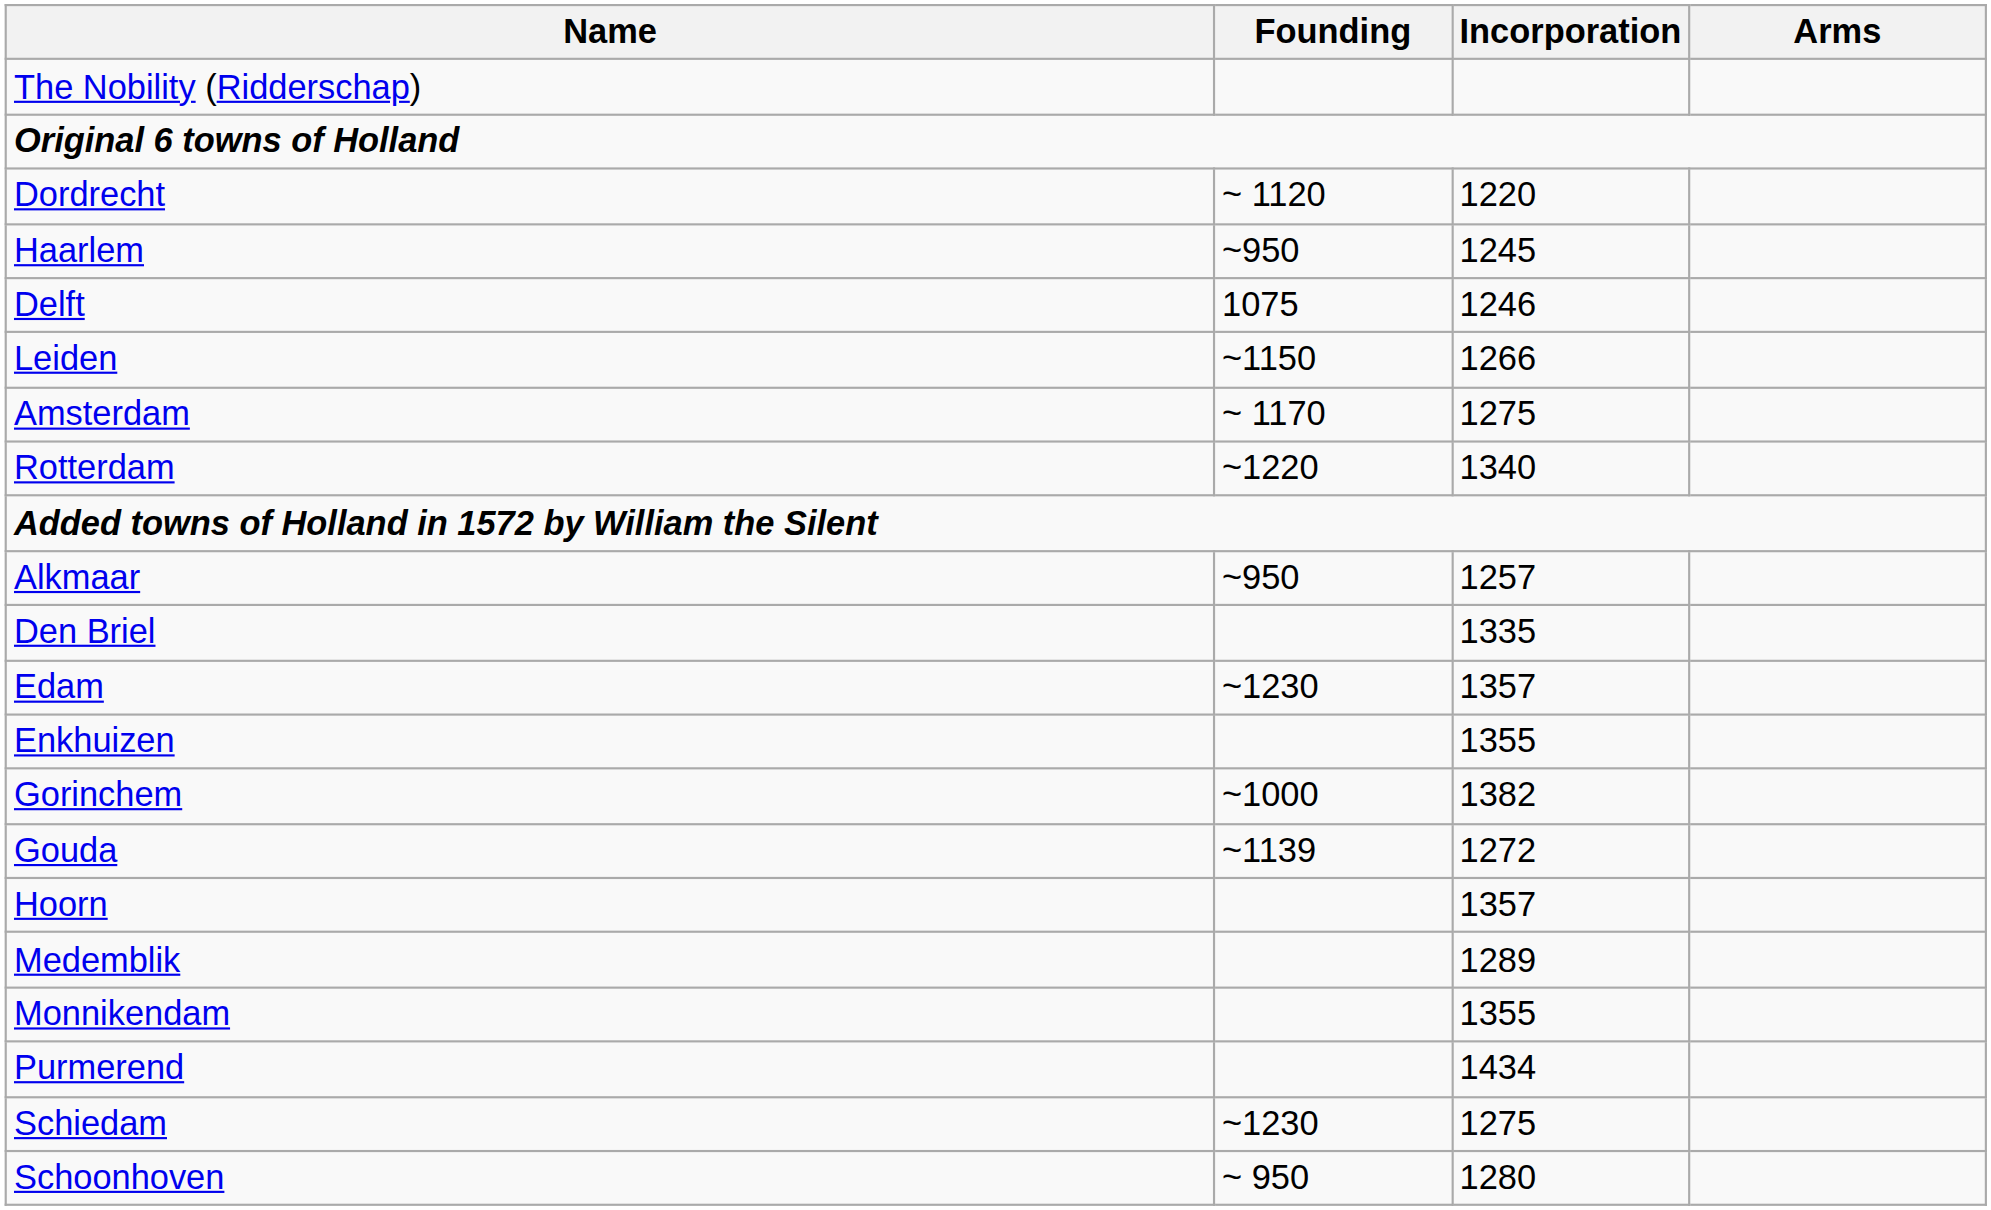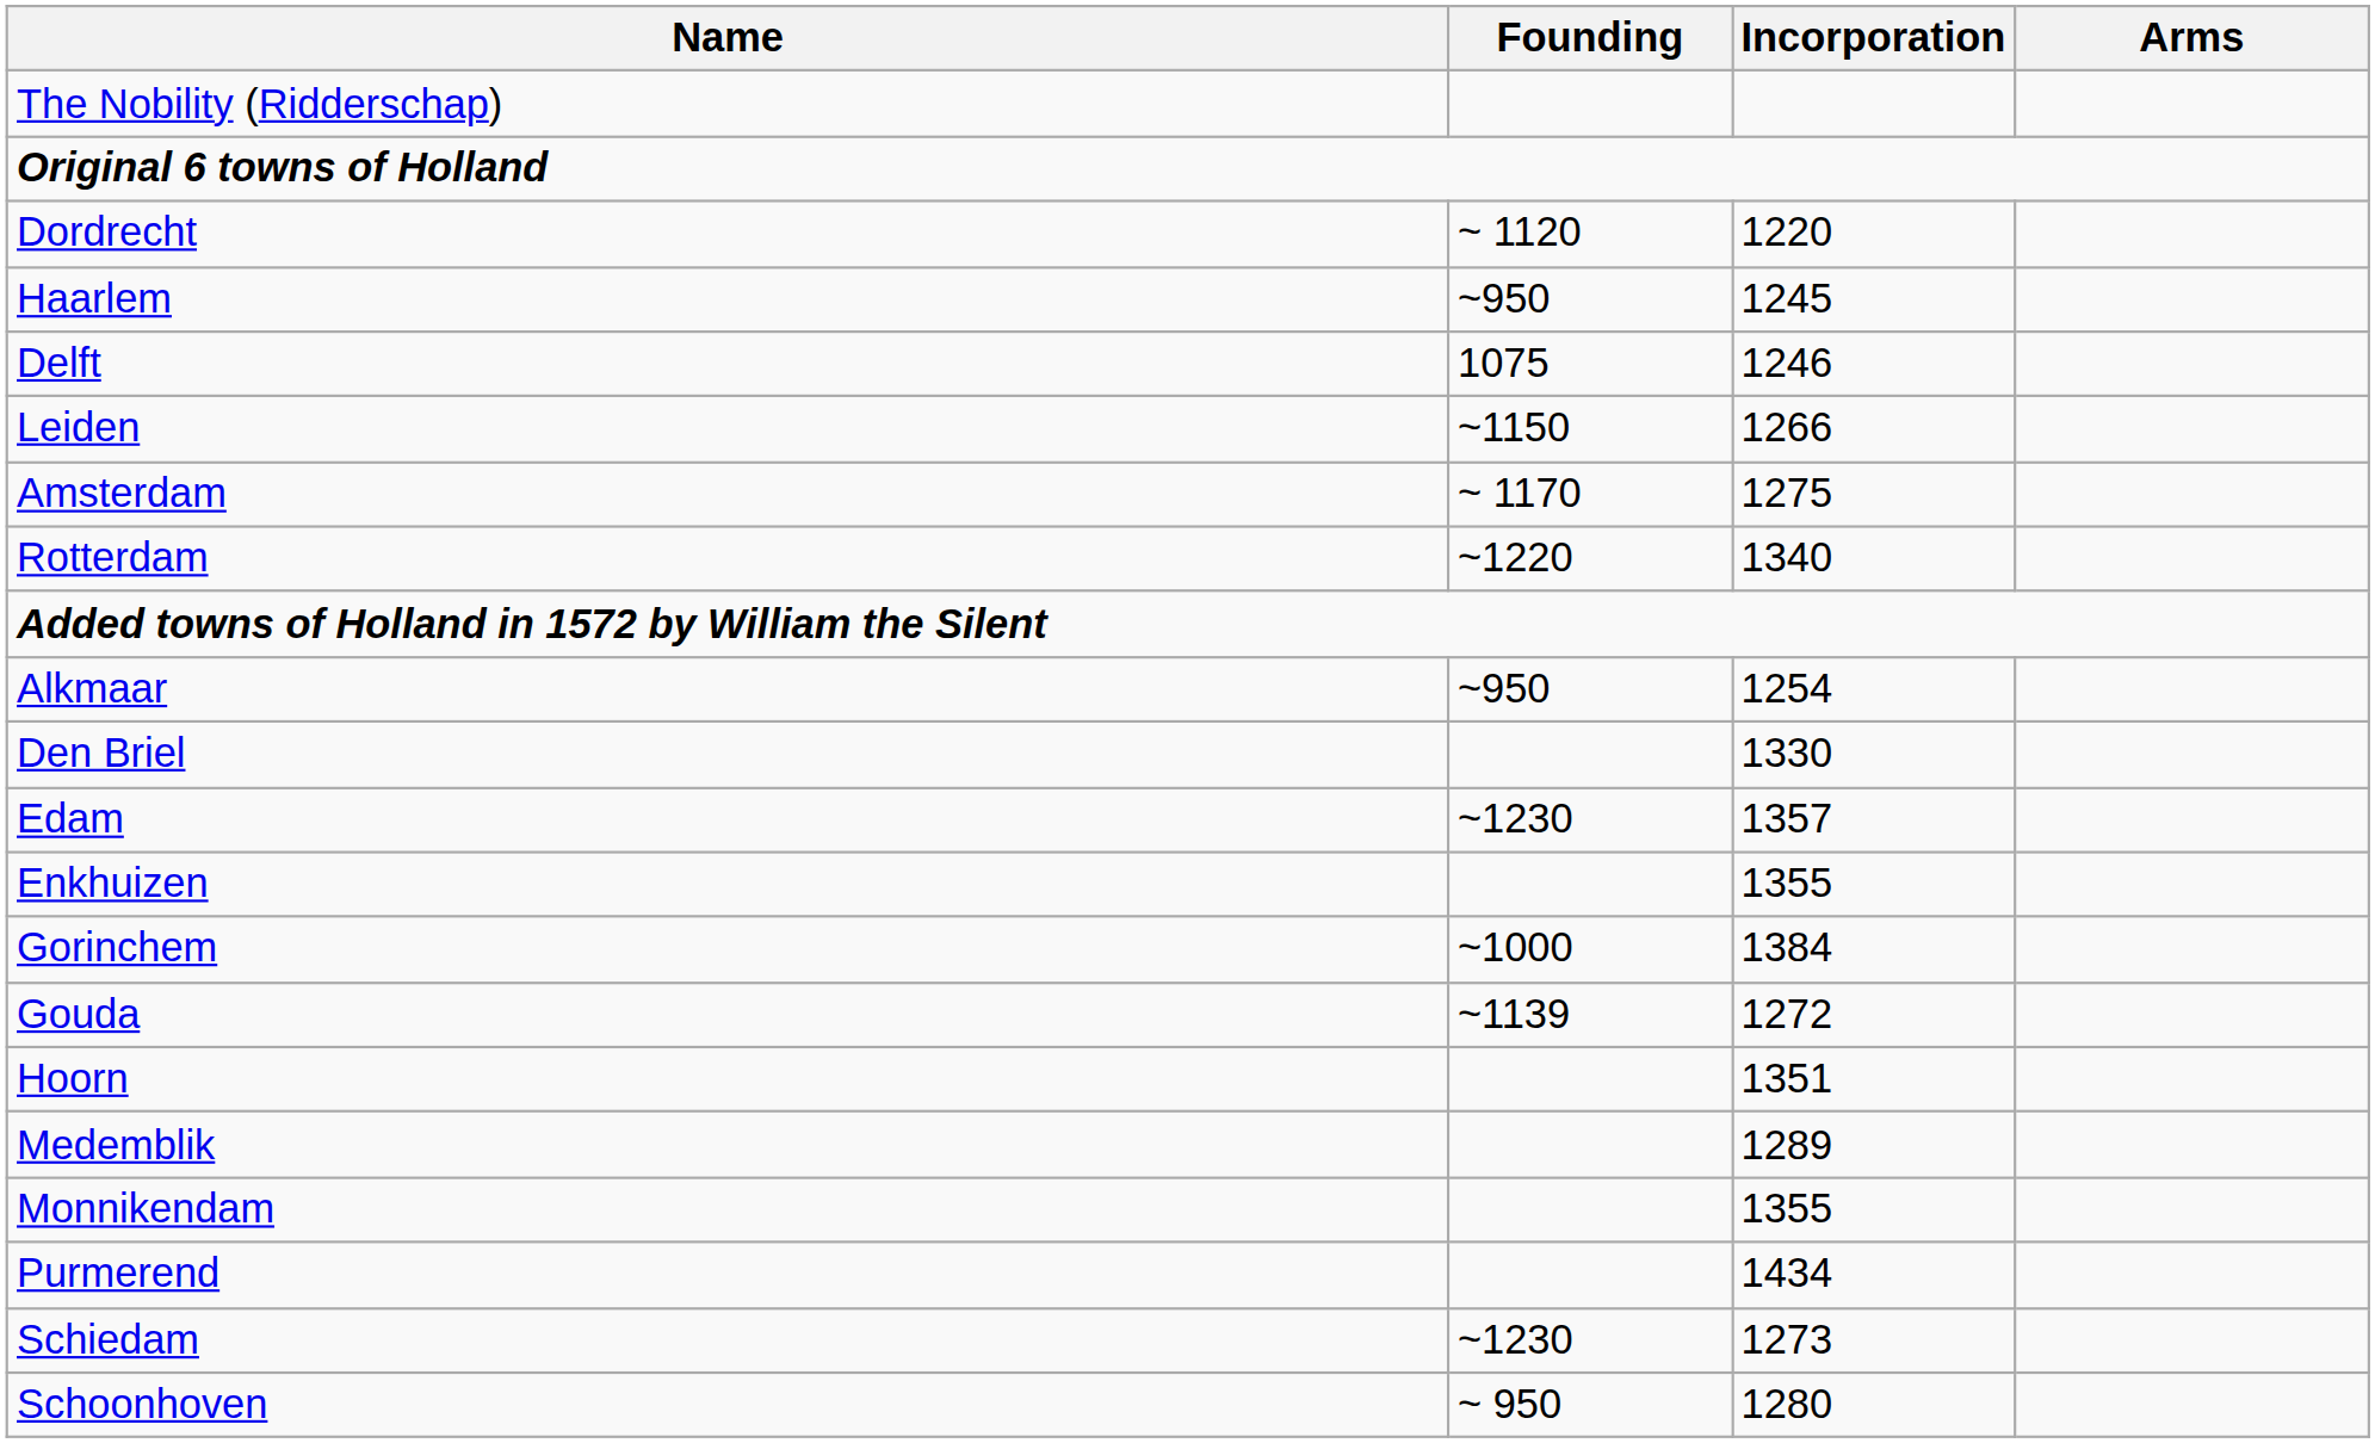Alkmaar | Incorporation: 1257 -> 1254
Den Briel | Incorporation: 1335 -> 1330
Gorinchem | Incorporation: 1382 -> 1384
Hoorn | Incorporation: 1357 -> 1351
Schiedam | Incorporation: 1275 -> 1273
